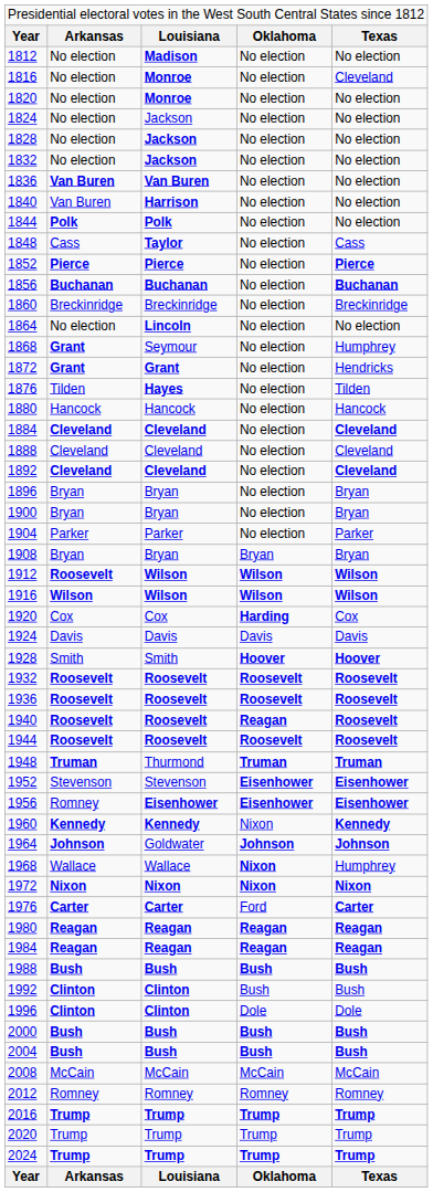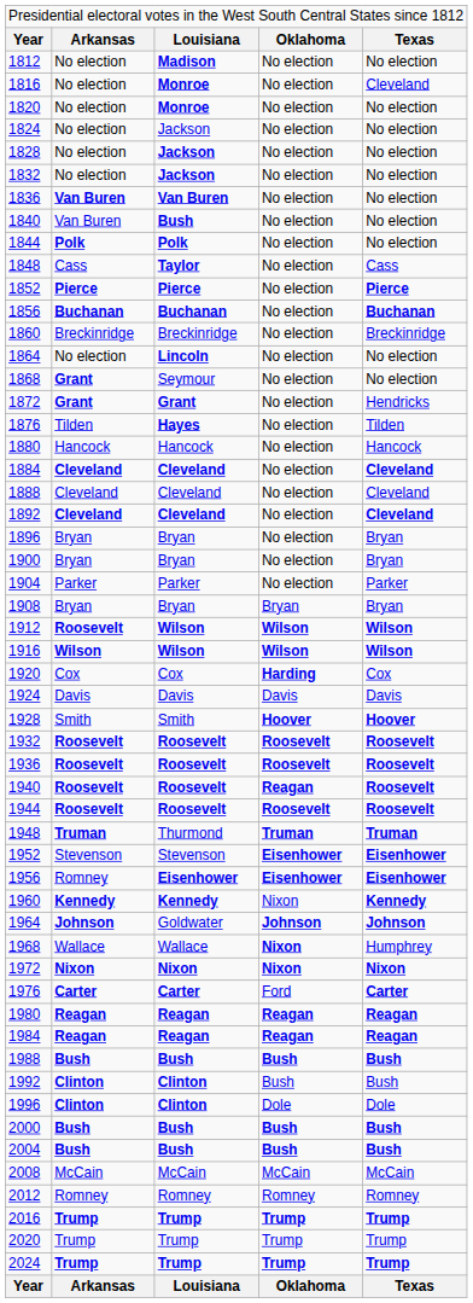1840 | column 3: Harrison -> Bush
1868 | column 5: Humphrey -> No election
